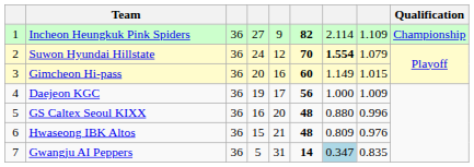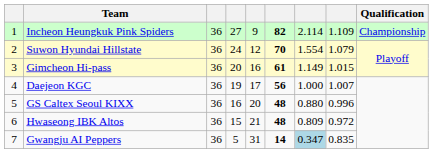Suwon Hyundai Hillstate | column 7: bold -> normal
Gimcheon Hi-pass | column 6: 60 -> 61
Daejeon KGC | column 8: 1.009 -> 1.007
Hwaseong IBK Altos | column 8: 0.976 -> 0.972
